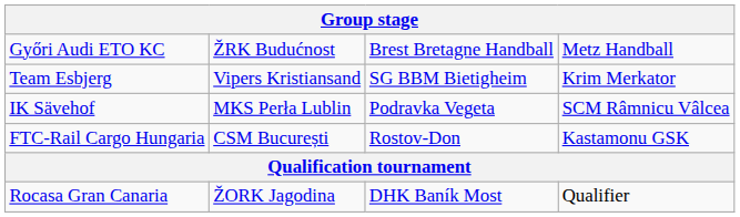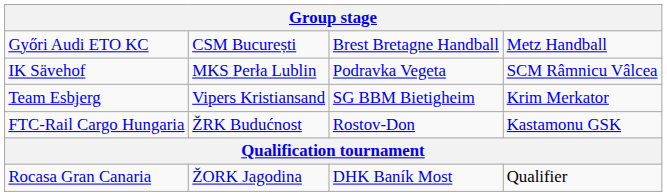Győri Audi ETO KC | column 2: ŽRK Budućnost -> CSM București
rows swapped: Team Esbjerg <-> IK Sävehof
FTC-Rail Cargo Hungaria | column 2: CSM București -> ŽRK Budućnost
